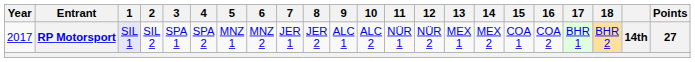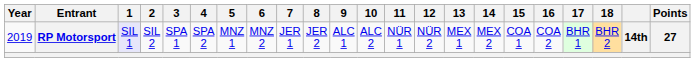RP Motorsport | Year: 2017 -> 2019
